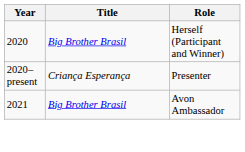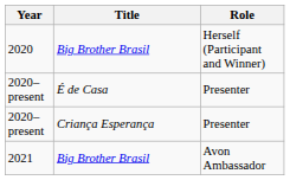+ row: 2020–present | É de Casa | Presenter
